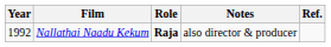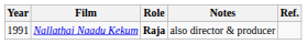Nallathai Naadu Kekum | Year: 1992 -> 1991
